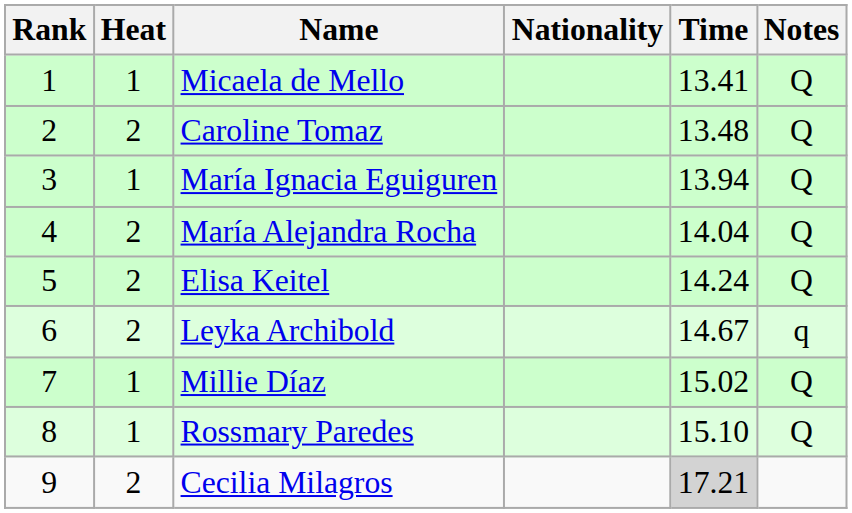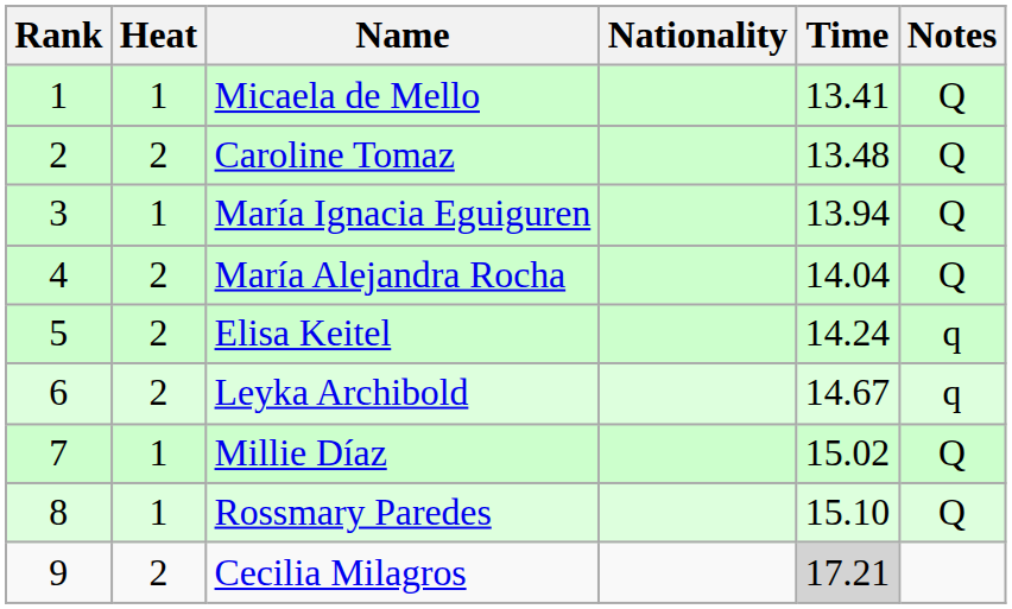Elisa Keitel | Notes: Q -> q
